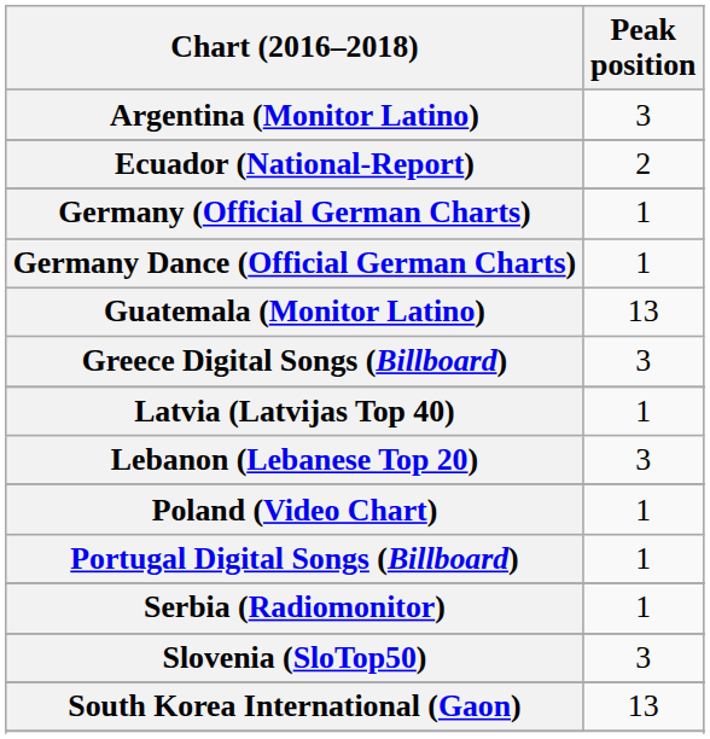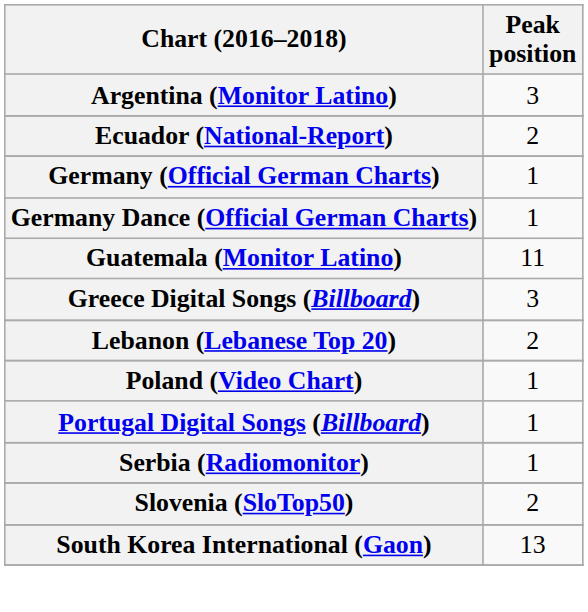Guatemala (Monitor Latino) | Peak position: 13 -> 11
- row: Latvia (Latvijas Top 40) | 1
Lebanon (Lebanese Top 20) | Peak position: 3 -> 2
Slovenia (SloTop50) | Peak position: 3 -> 2
